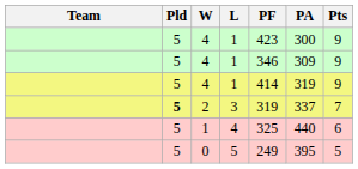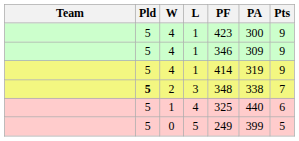2 | PF: 319 -> 348
2 | PA: 337 -> 338
0 | PA: 395 -> 399
